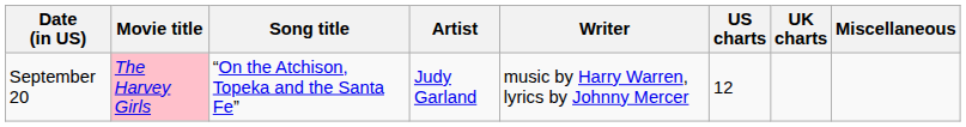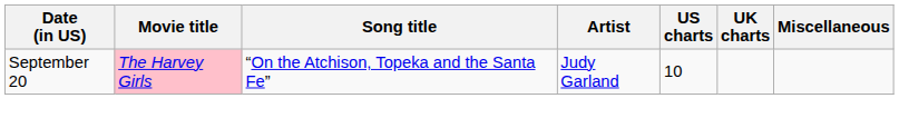- column: Writer | music by Harry Warren, lyrics by Johnny Mercer
September 20 | US charts: 12 -> 10
